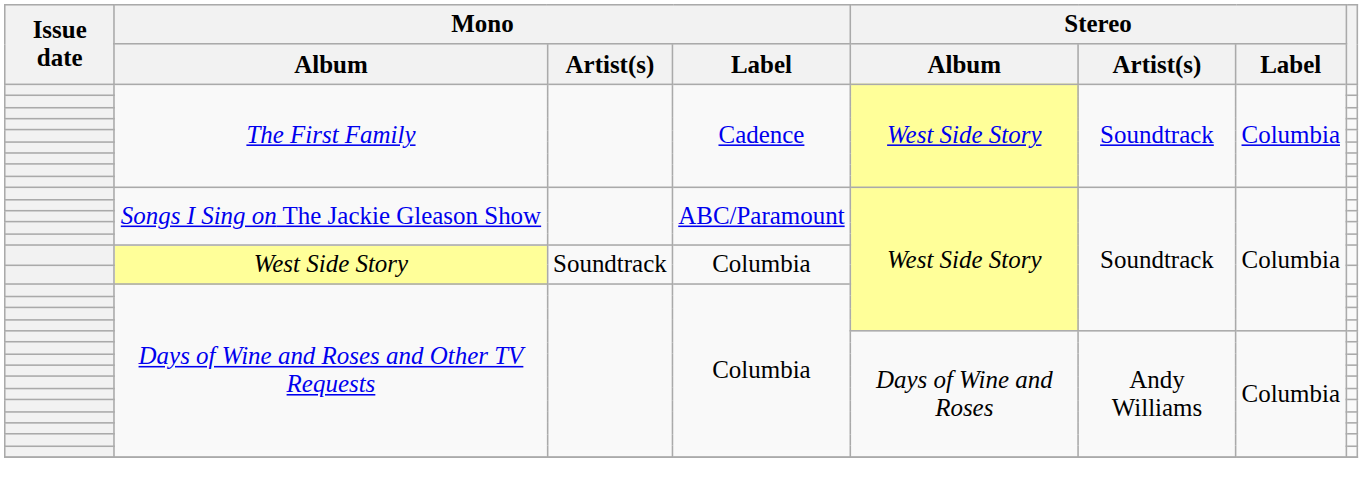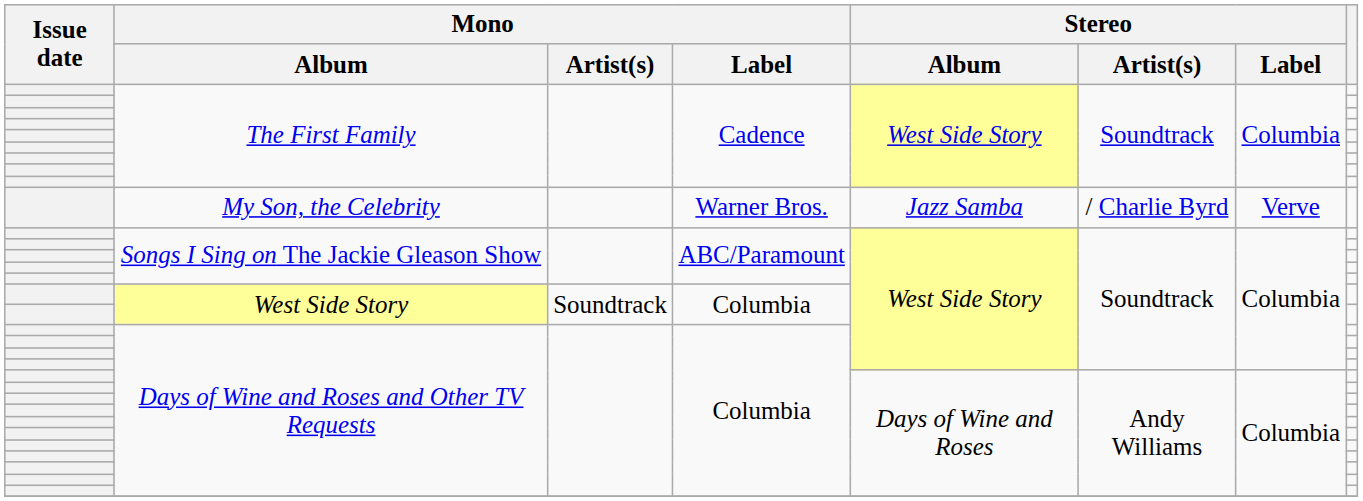+ row: My Son, the Celebrity | Warner Bros. | Jazz Samba | / Charlie Byrd | Verve
